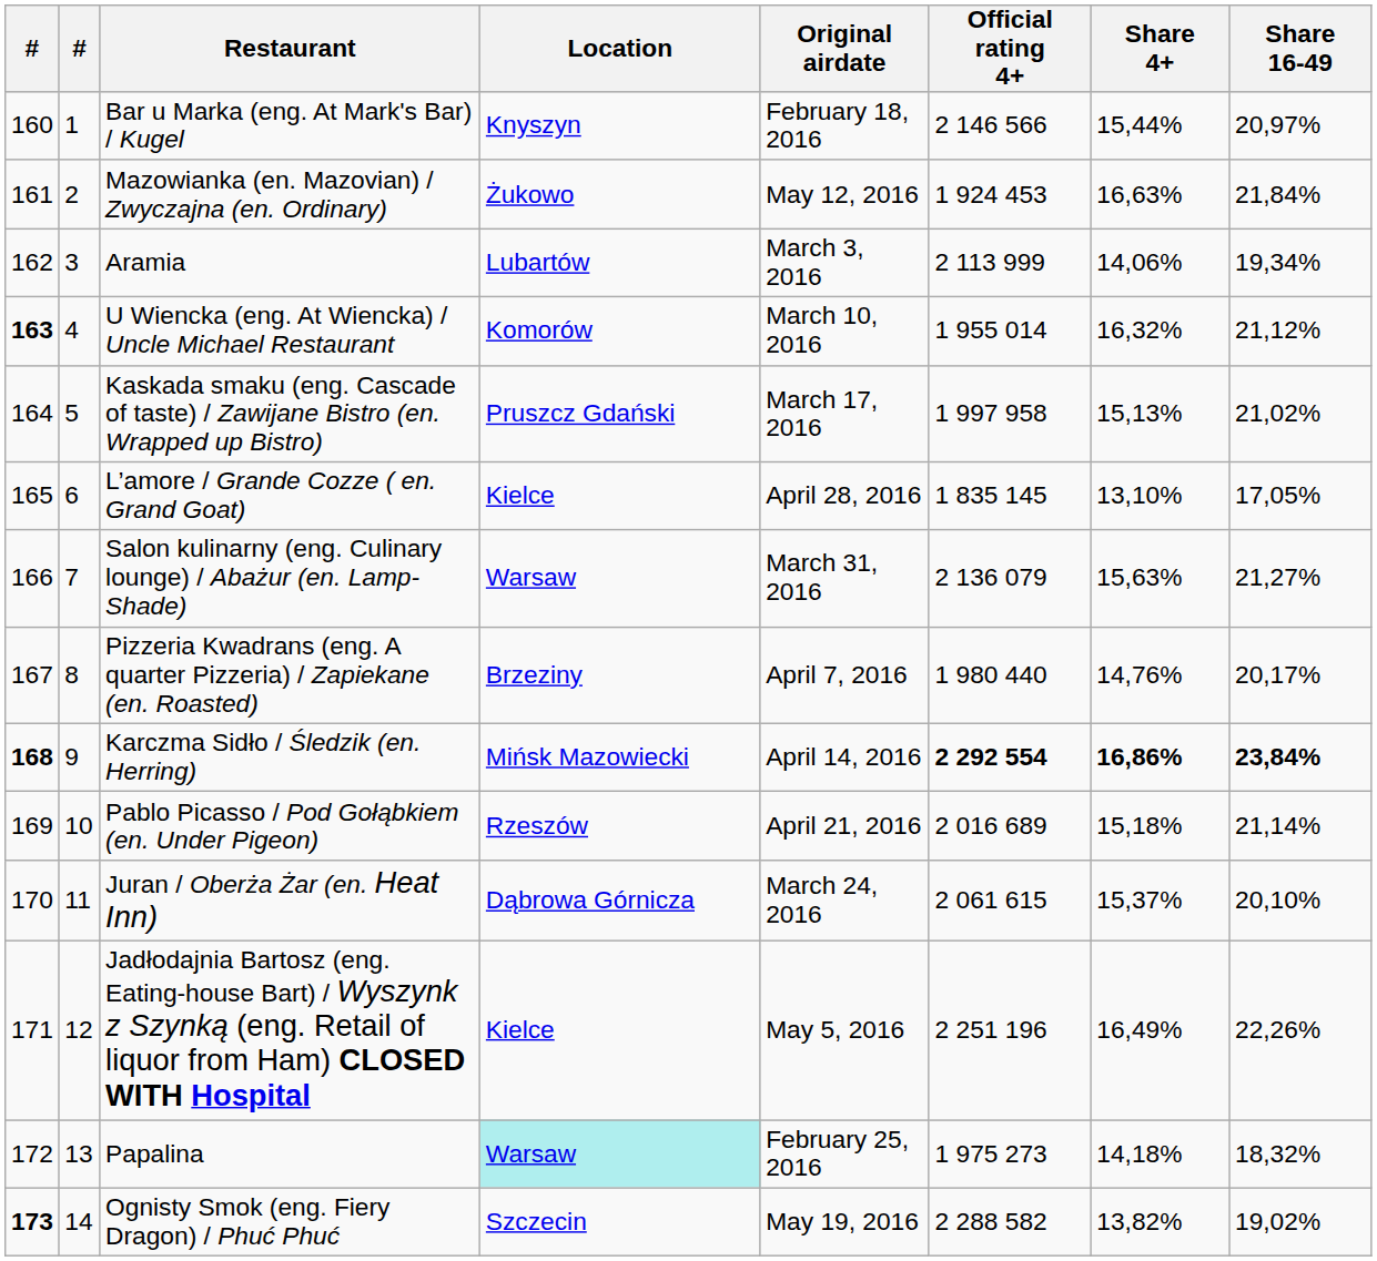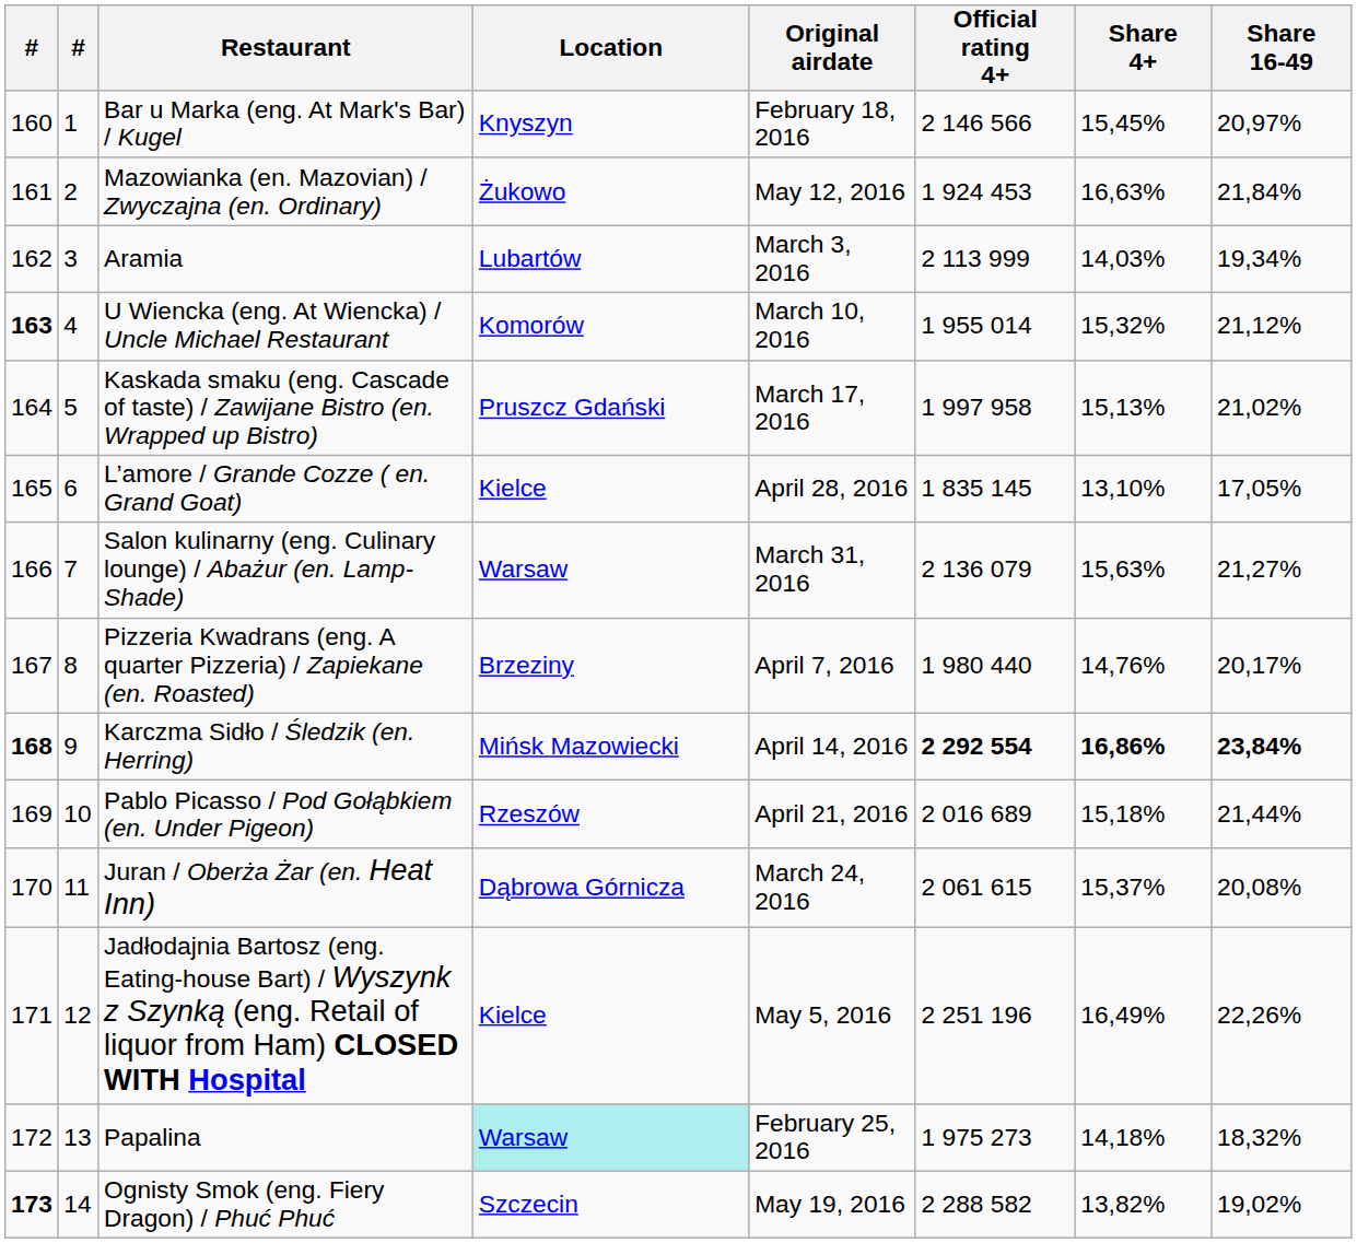Bar u Marka (eng. At Mark's Bar) / Kugel | Share 4+: 15,44% -> 15,45%
Aramia | Share 4+: 14,06% -> 14,03%
U Wiencka (eng. At Wiencka) / Uncle Michael Restaurant | Share 4+: 16,32% -> 15,32%
Pablo Picasso / Pod Gołąbkiem (en. Under Pigeon) | Share 16-49: 21,14% -> 21,44%
Juran / Oberża Żar (en. Heat Inn) | Share 16-49: 20,10% -> 20,08%
